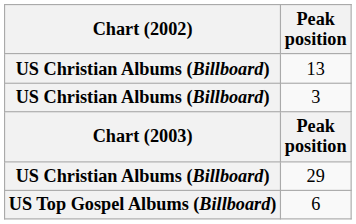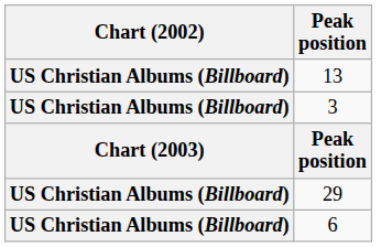6 | Chart (2002): US Top Gospel Albums (Billboard) -> US Christian Albums (Billboard)
